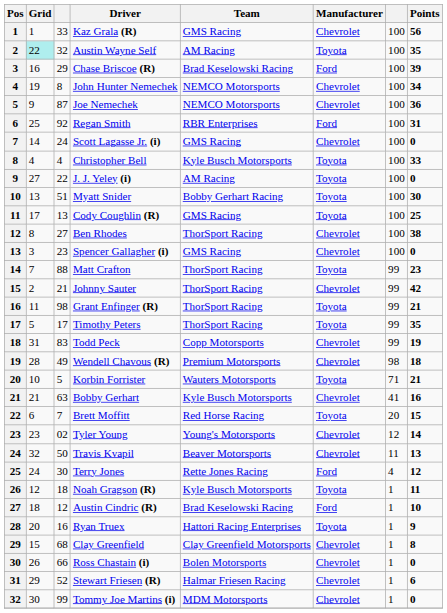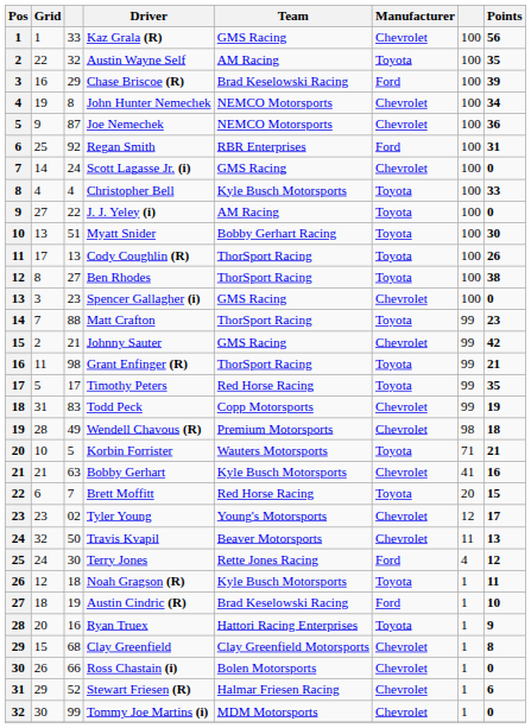Austin Wayne Self | Grid: paleturquoise background -> no background
Cody Coughlin (R) | Team: GMS Racing -> ThorSport Racing
Cody Coughlin (R) | Points: 25 -> 26
Ben Rhodes | Manufacturer: Chevrolet -> Toyota
Johnny Sauter | Team: ThorSport Racing -> GMS Racing
Timothy Peters | Team: ThorSport Racing -> Red Horse Racing
Tyler Young | Points: 14 -> 17
Austin Cindric (R) | column 3: 12 -> 19
